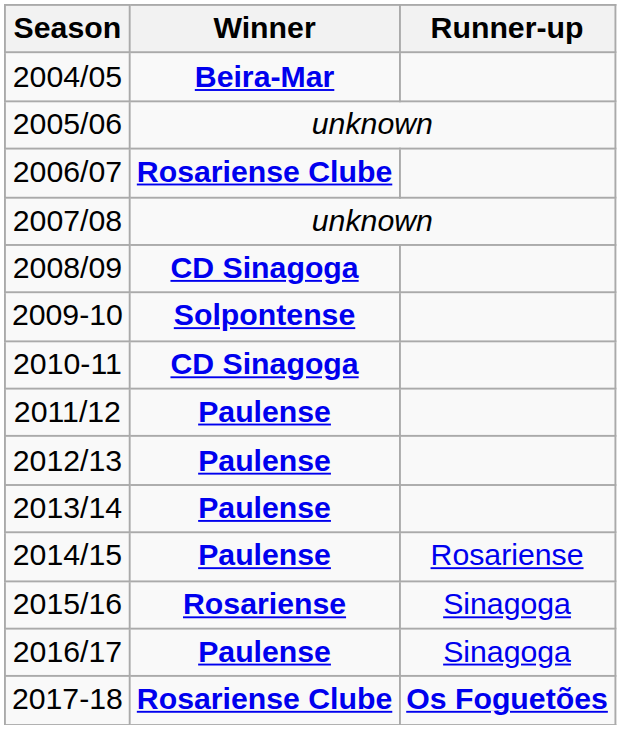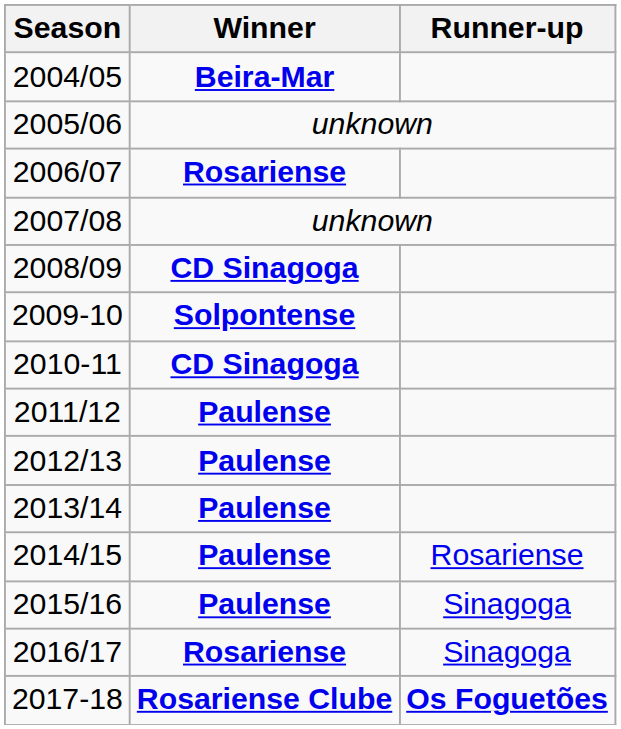2006/07 | Winner: Rosariense Clube -> Rosariense
2015/16 | Winner: Rosariense -> Paulense
2016/17 | Winner: Paulense -> Rosariense
